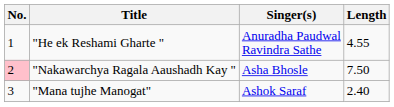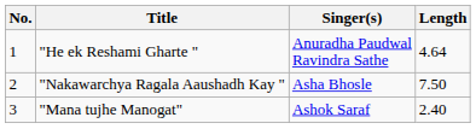"He ek Reshami Gharte " | Length: 4.55 -> 4.64
"Nakawarchya Ragala Aaushadh Kay " | No.: pink background -> no background
